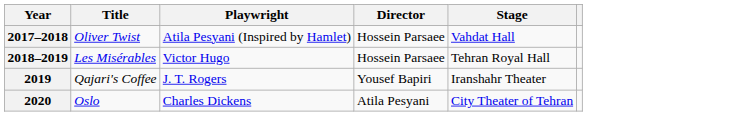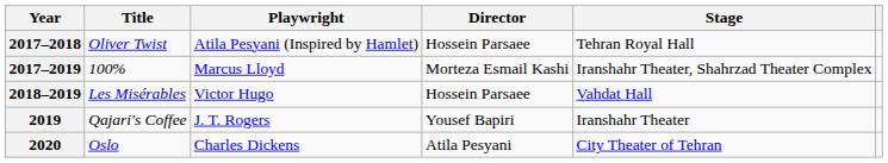2017–2018 | Stage: Vahdat Hall -> Tehran Royal Hall
+ row: 2017–2019 | 100% | Marcus Lloyd | Morteza Esmail Kashi | Iranshahr Theater, Shahrzad Theater Complex
2018–2019 | Stage: Tehran Royal Hall -> Vahdat Hall
